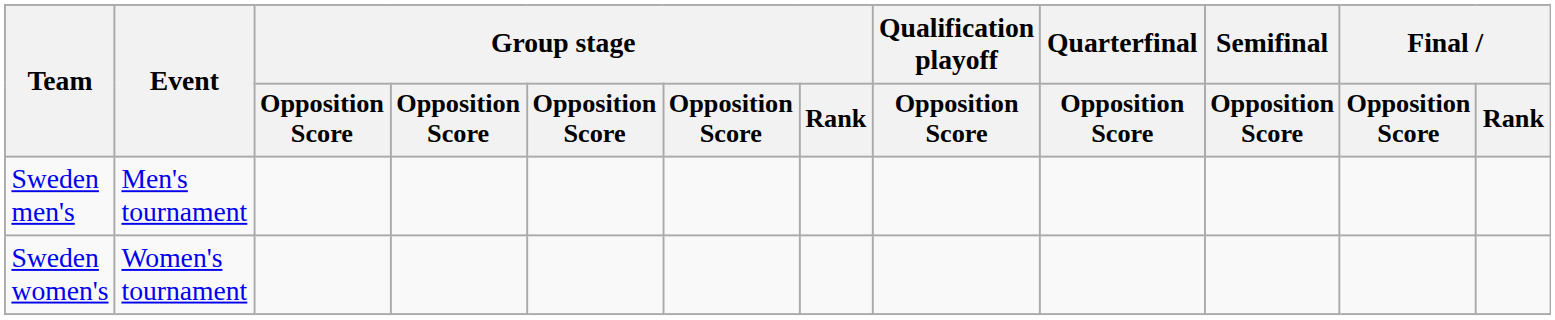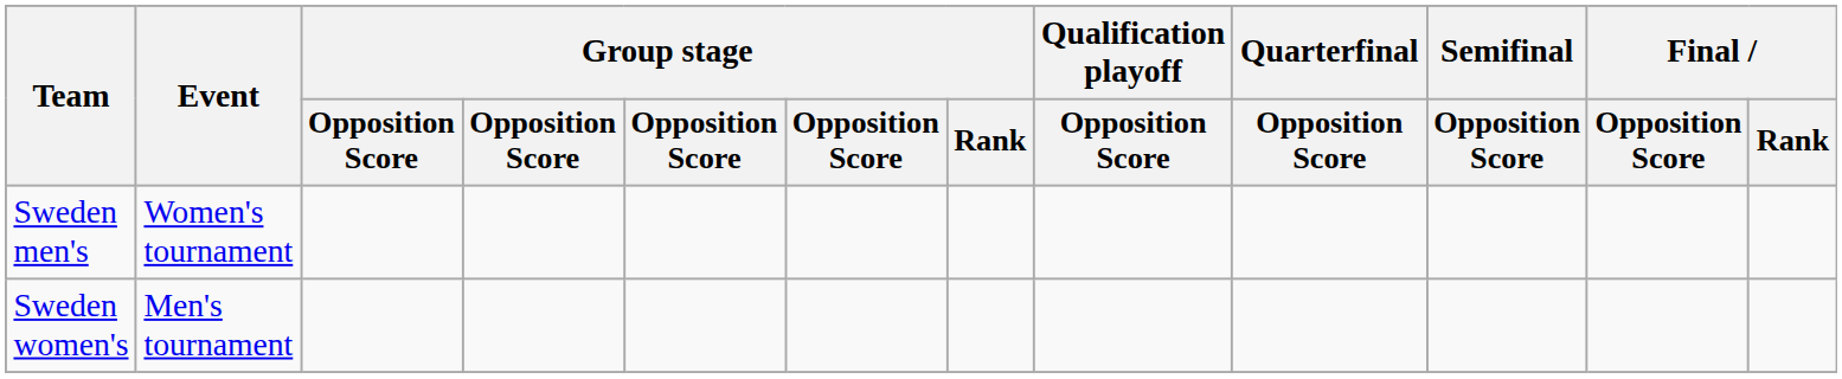Sweden men's | Event: Men's tournament -> Women's tournament
Sweden women's | Event: Women's tournament -> Men's tournament
